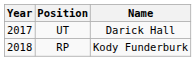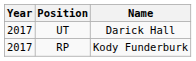RP | Year: 2018 -> 2017
